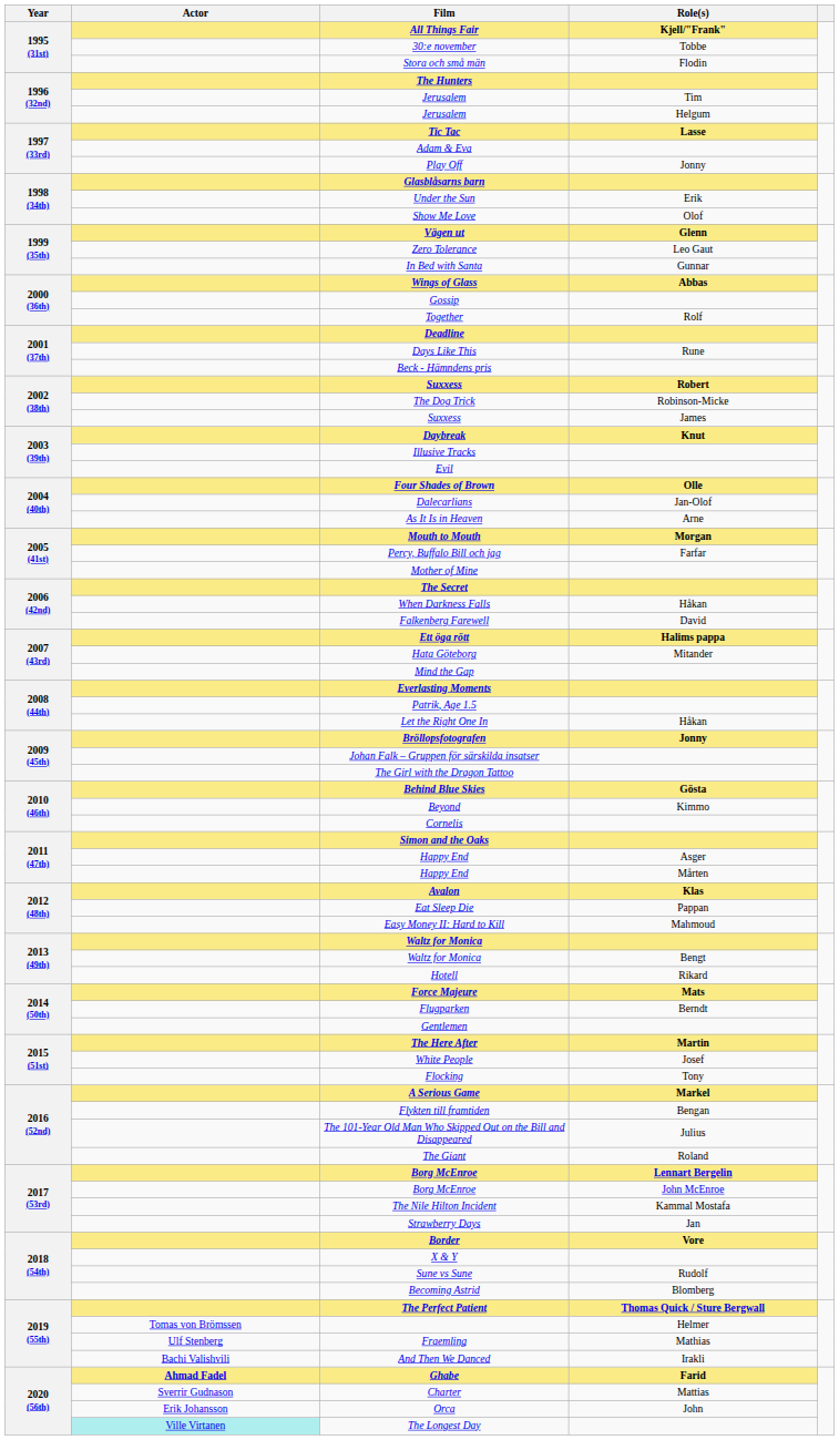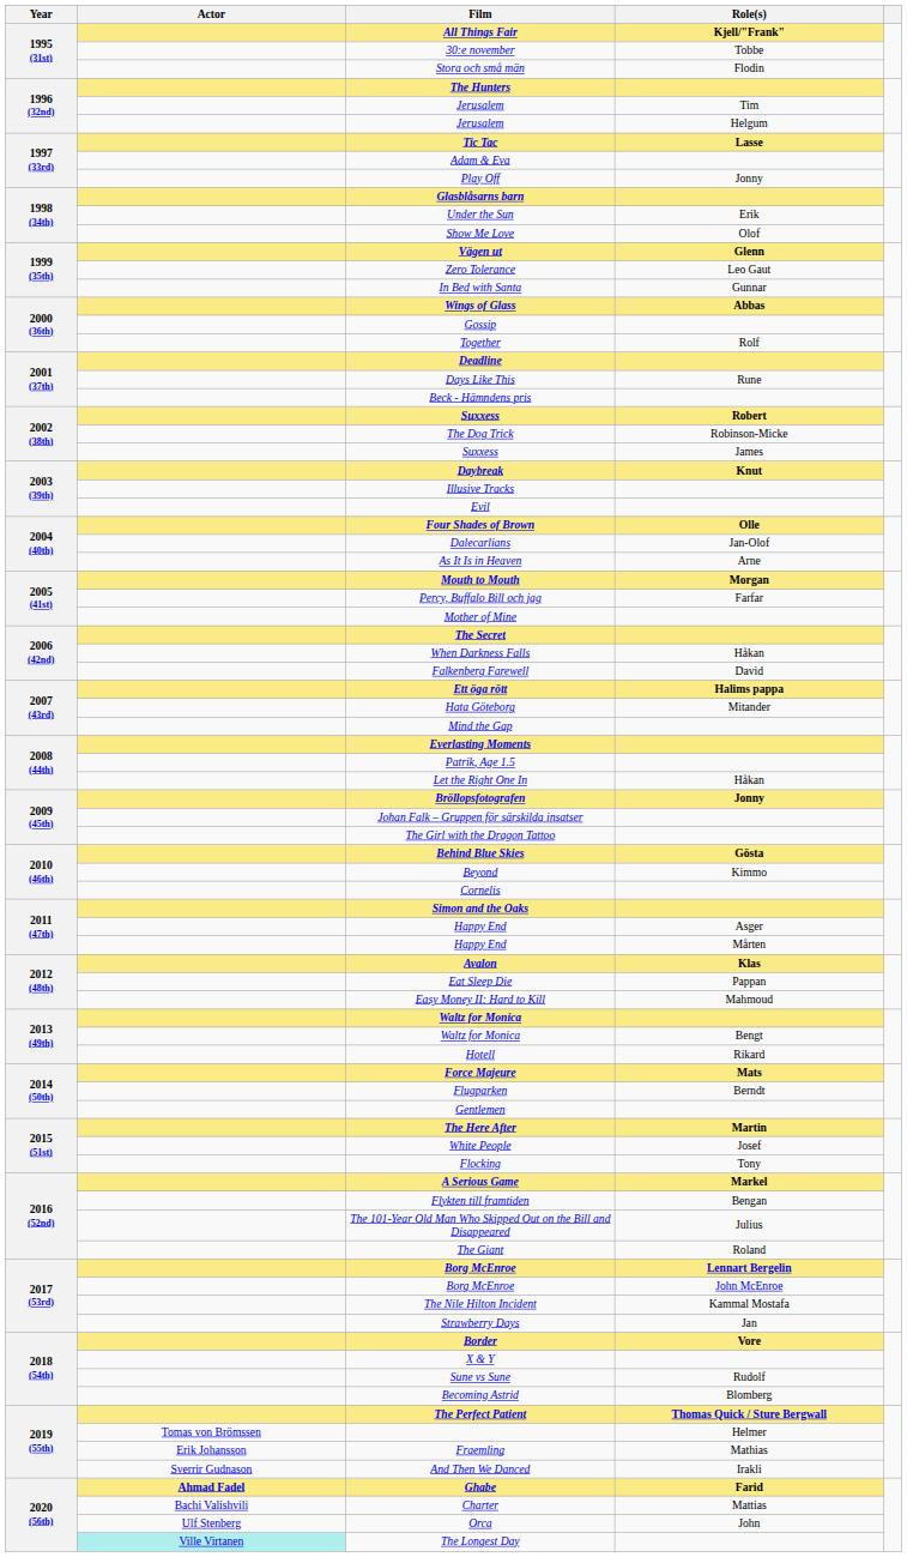Fraemling | Actor: Ulf Stenberg -> Erik Johansson
And Then We Danced | Actor: Bachi Valishvili -> Sverrir Gudnason
Charter | Actor: Sverrir Gudnason -> Bachi Valishvili
Orca | Actor: Erik Johansson -> Ulf Stenberg
